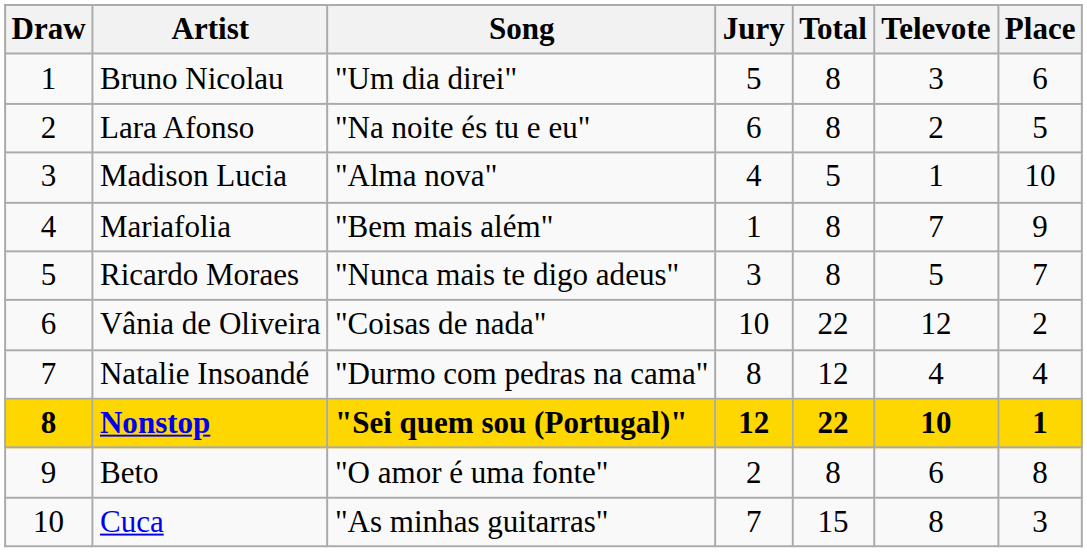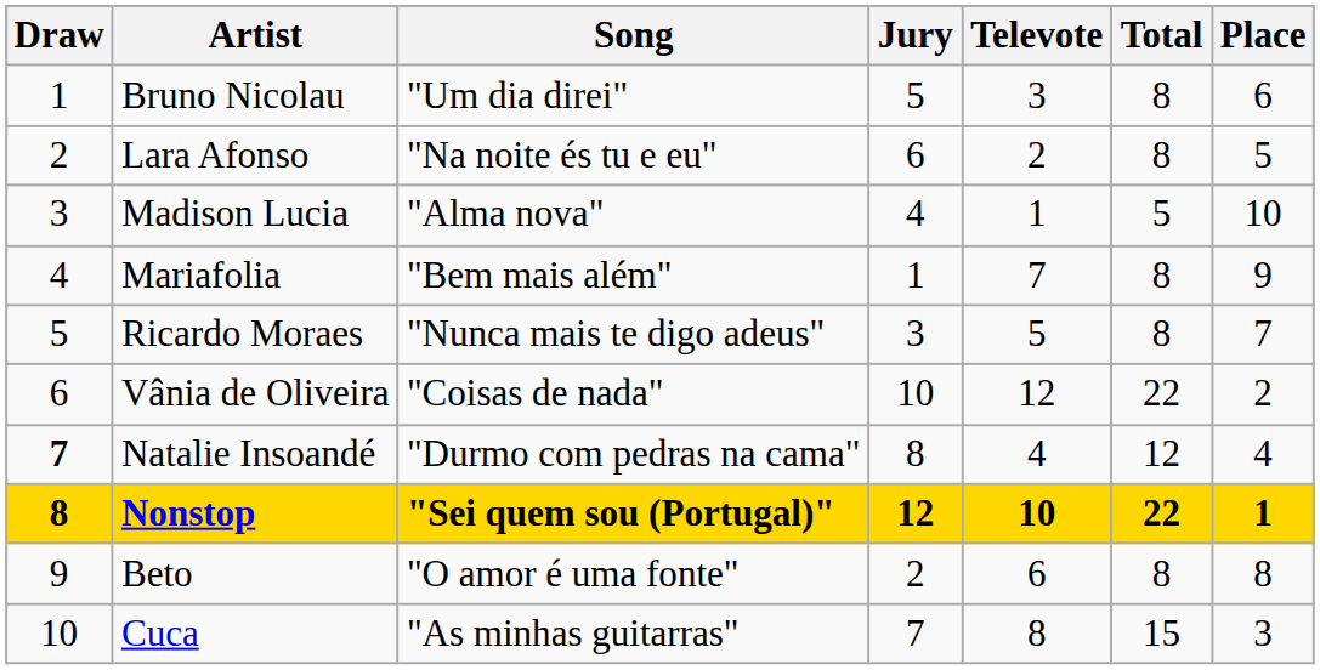columns swapped: Televote <-> Total
Natalie Insoandé | Draw: normal -> bold
